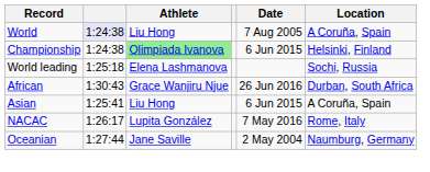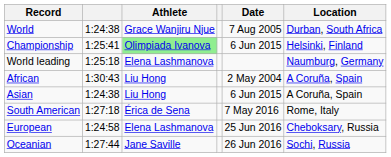World | column 2: lavender background -> no background
World | Athlete: Liu Hong -> Grace Wanjiru Njue
World | Location: A Coruña, Spain -> Durban, South Africa
Championship | column 2: 1:24:38 -> 1:25:41
World leading | Location: Sochi, Russia -> Naumburg, Germany
African | Athlete: Grace Wanjiru Njue -> Liu Hong
African | Date: 26 Jun 2016 -> 2 May 2004
African | Location: Durban, South Africa -> A Coruña, Spain
Asian | column 2: 1:25:41 -> 1:24:38
- row: NACAC | 1:26:17 | Lupita González | 7 May 2016 | Rome, Italy
+ row: South American | 1:27:18 | Érica de Sena | 7 May 2016 | Rome, Italy
+ row: European | 1:24:58 | Elena Lashmanova | 25 Jun 2016 | Cheboksary, Russia
Oceanian | Date: 2 May 2004 -> 26 Jun 2016
Oceanian | Location: Naumburg, Germany -> Sochi, Russia
